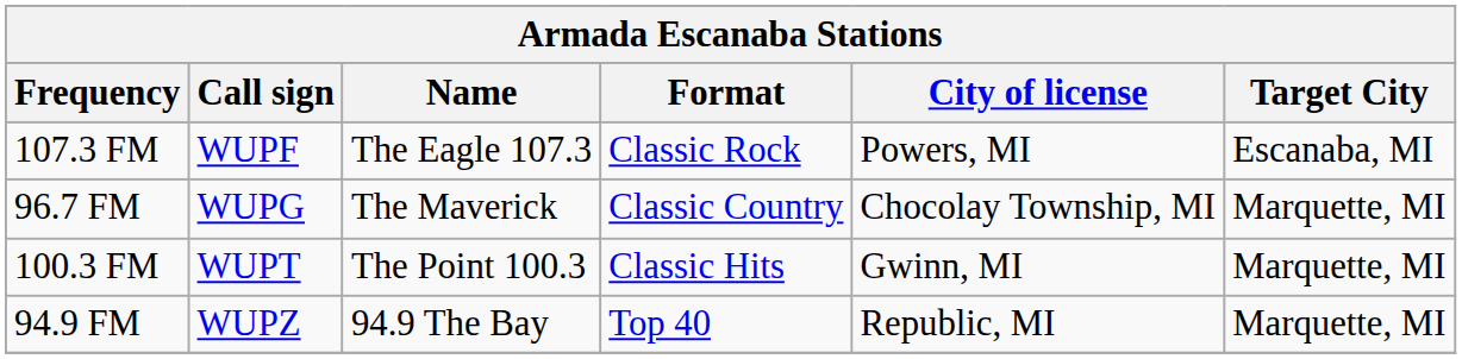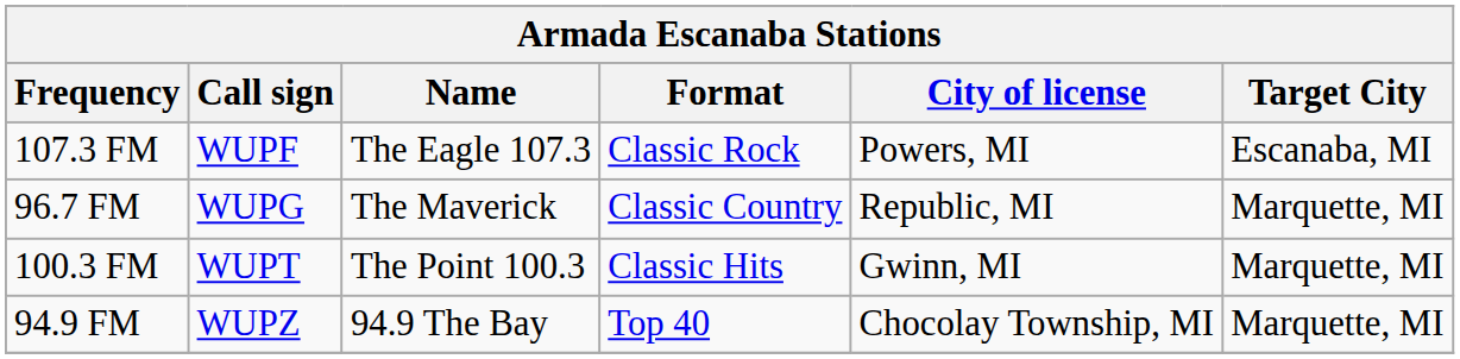96.7 FM | City of license: Chocolay Township, MI -> Republic, MI
94.9 FM | City of license: Republic, MI -> Chocolay Township, MI
